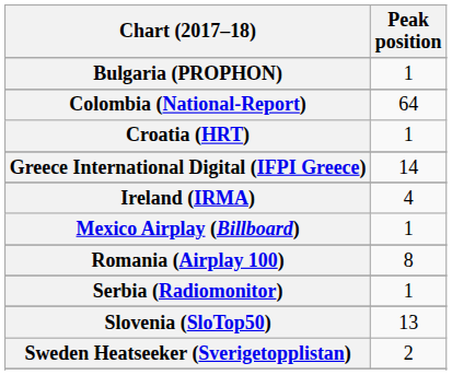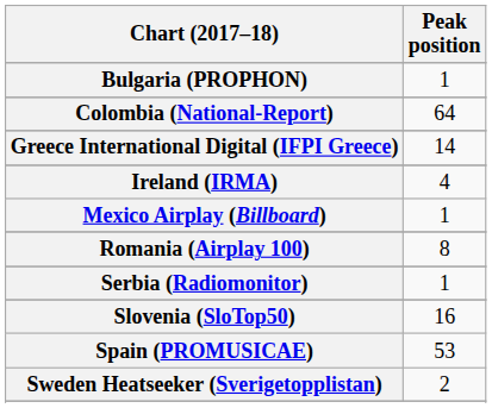- row: Croatia (HRT) | 1
Slovenia (SloTop50) | Peak position: 13 -> 16
+ row: Spain (PROMUSICAE) | 53
